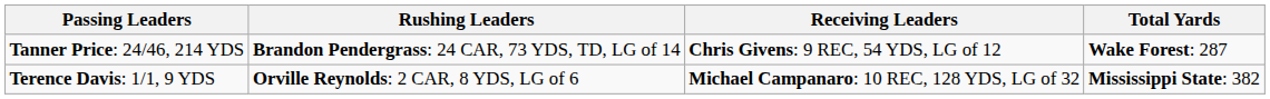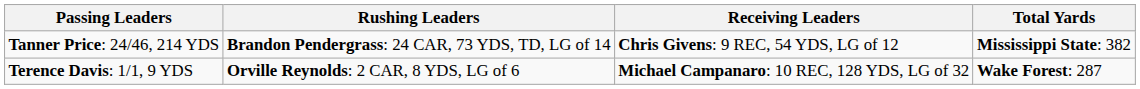Tanner Price: 24/46, 214 YDS | Total Yards: Wake Forest: 287 -> Mississippi State: 382
Terence Davis: 1/1, 9 YDS | Total Yards: Mississippi State: 382 -> Wake Forest: 287
